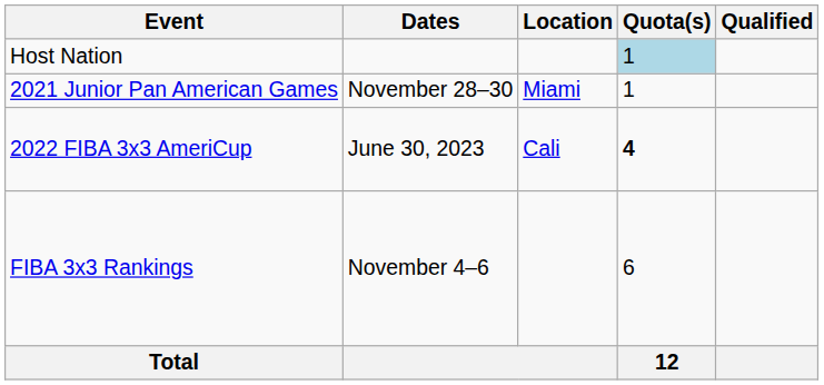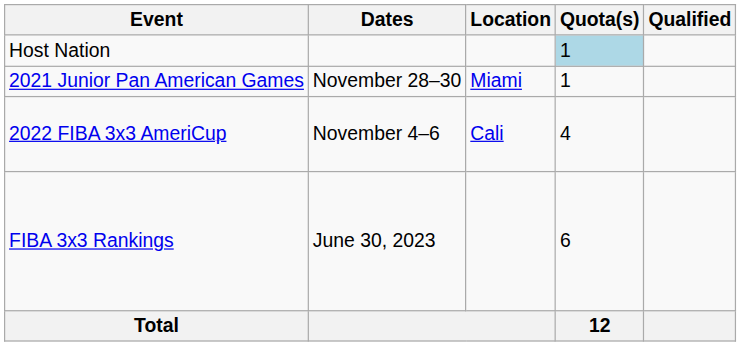2022 FIBA 3x3 AmeriCup | Dates: June 30, 2023 -> November 4–6
2022 FIBA 3x3 AmeriCup | Quota(s): bold -> normal
FIBA 3x3 Rankings | Dates: November 4–6 -> June 30, 2023
